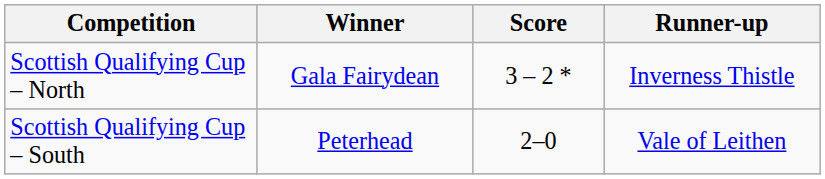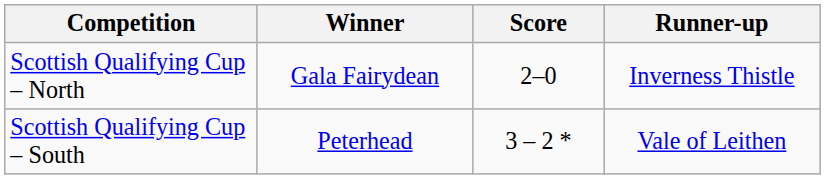Scottish Qualifying Cup – North | Score: 3 – 2 * -> 2–0
Scottish Qualifying Cup – South | Score: 2–0 -> 3 – 2 *
